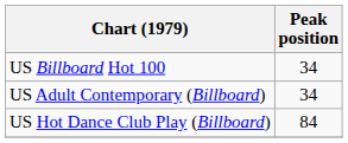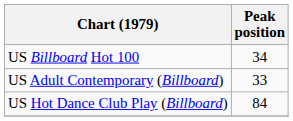US Adult Contemporary (Billboard) | Peak position: 34 -> 33
